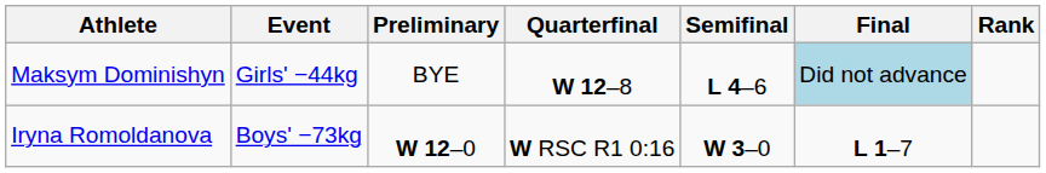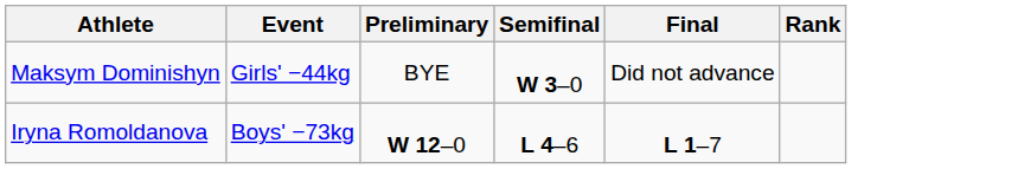- column: Quarterfinal | W 12–8 | W RSC R1 0:16
Maksym Dominishyn | Semifinal: L 4–6 -> W 3–0
Maksym Dominishyn | Final: lightblue background -> no background
Iryna Romoldanova | Semifinal: W 3–0 -> L 4–6
